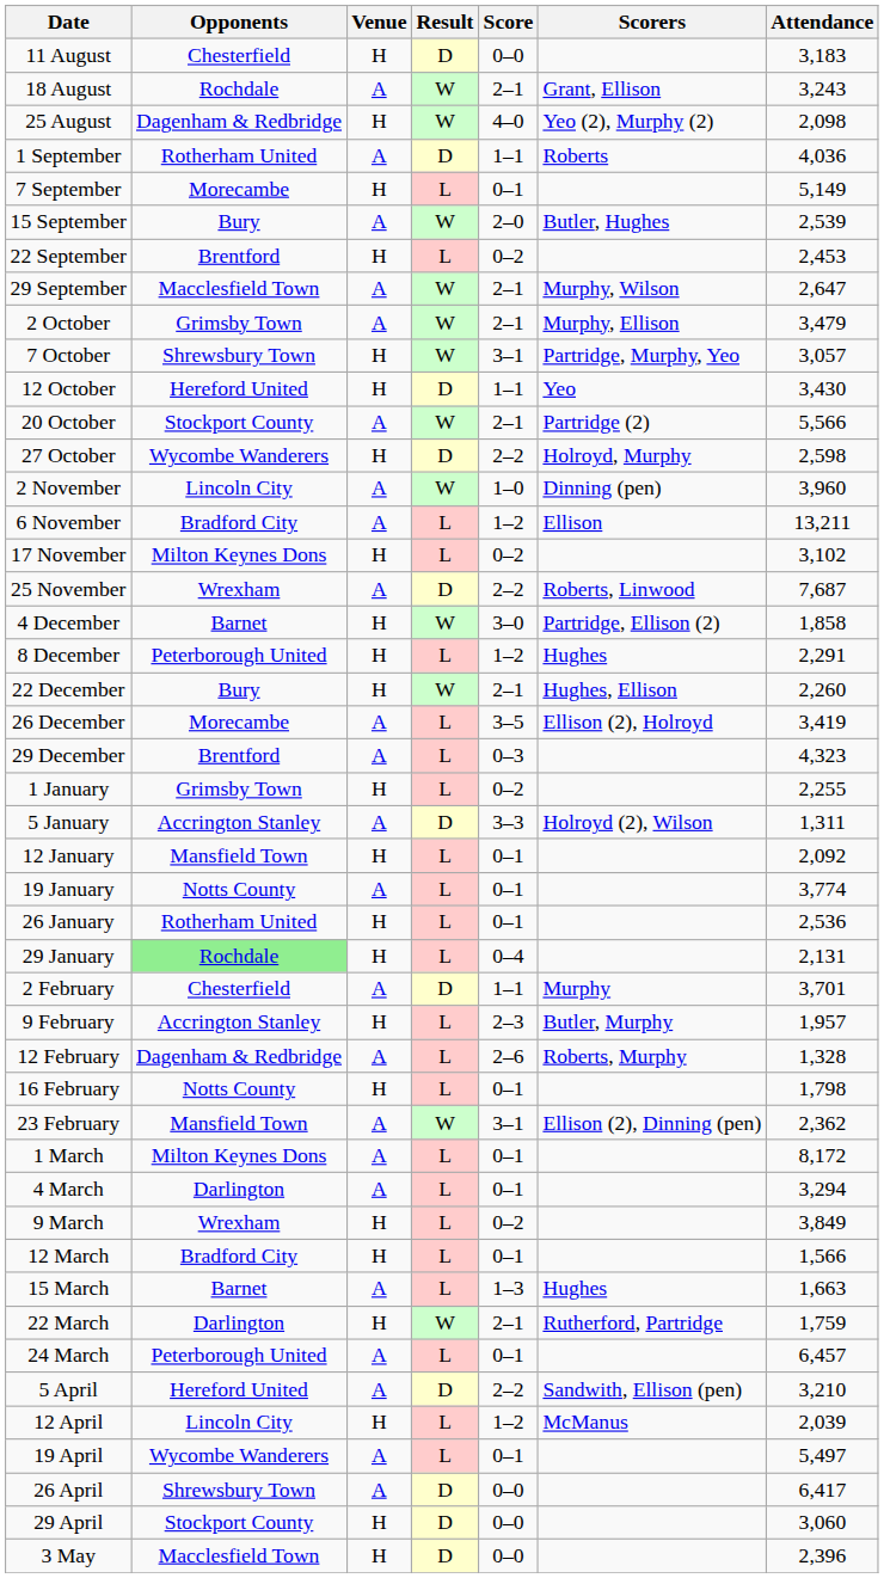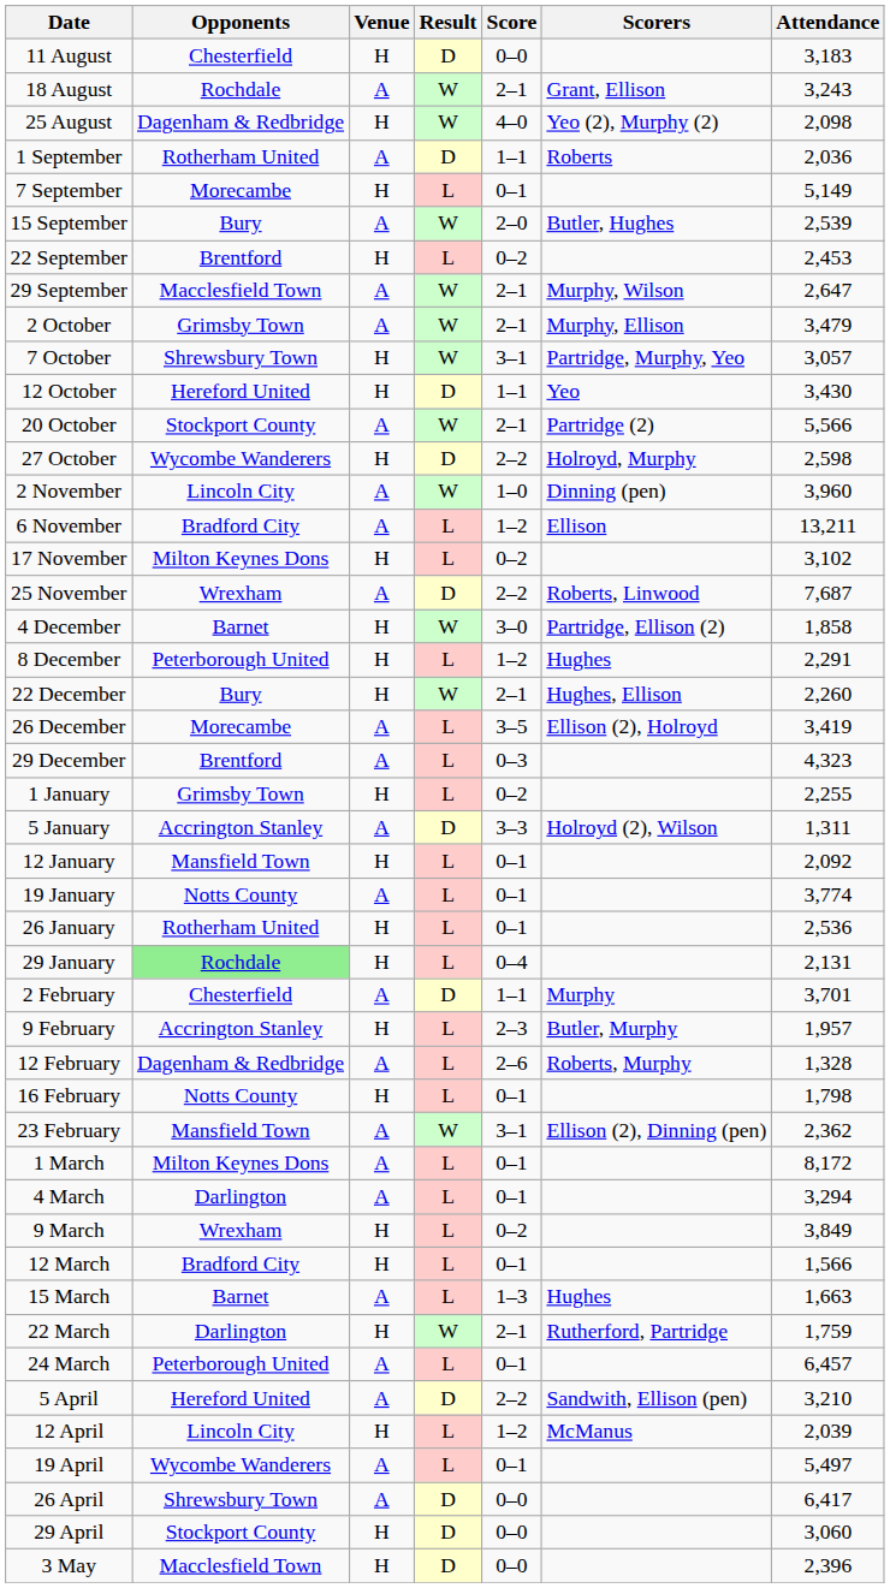1 September | Attendance: 4,036 -> 2,036
